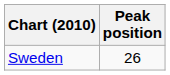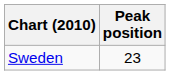Sweden | Peak position: 26 -> 23
